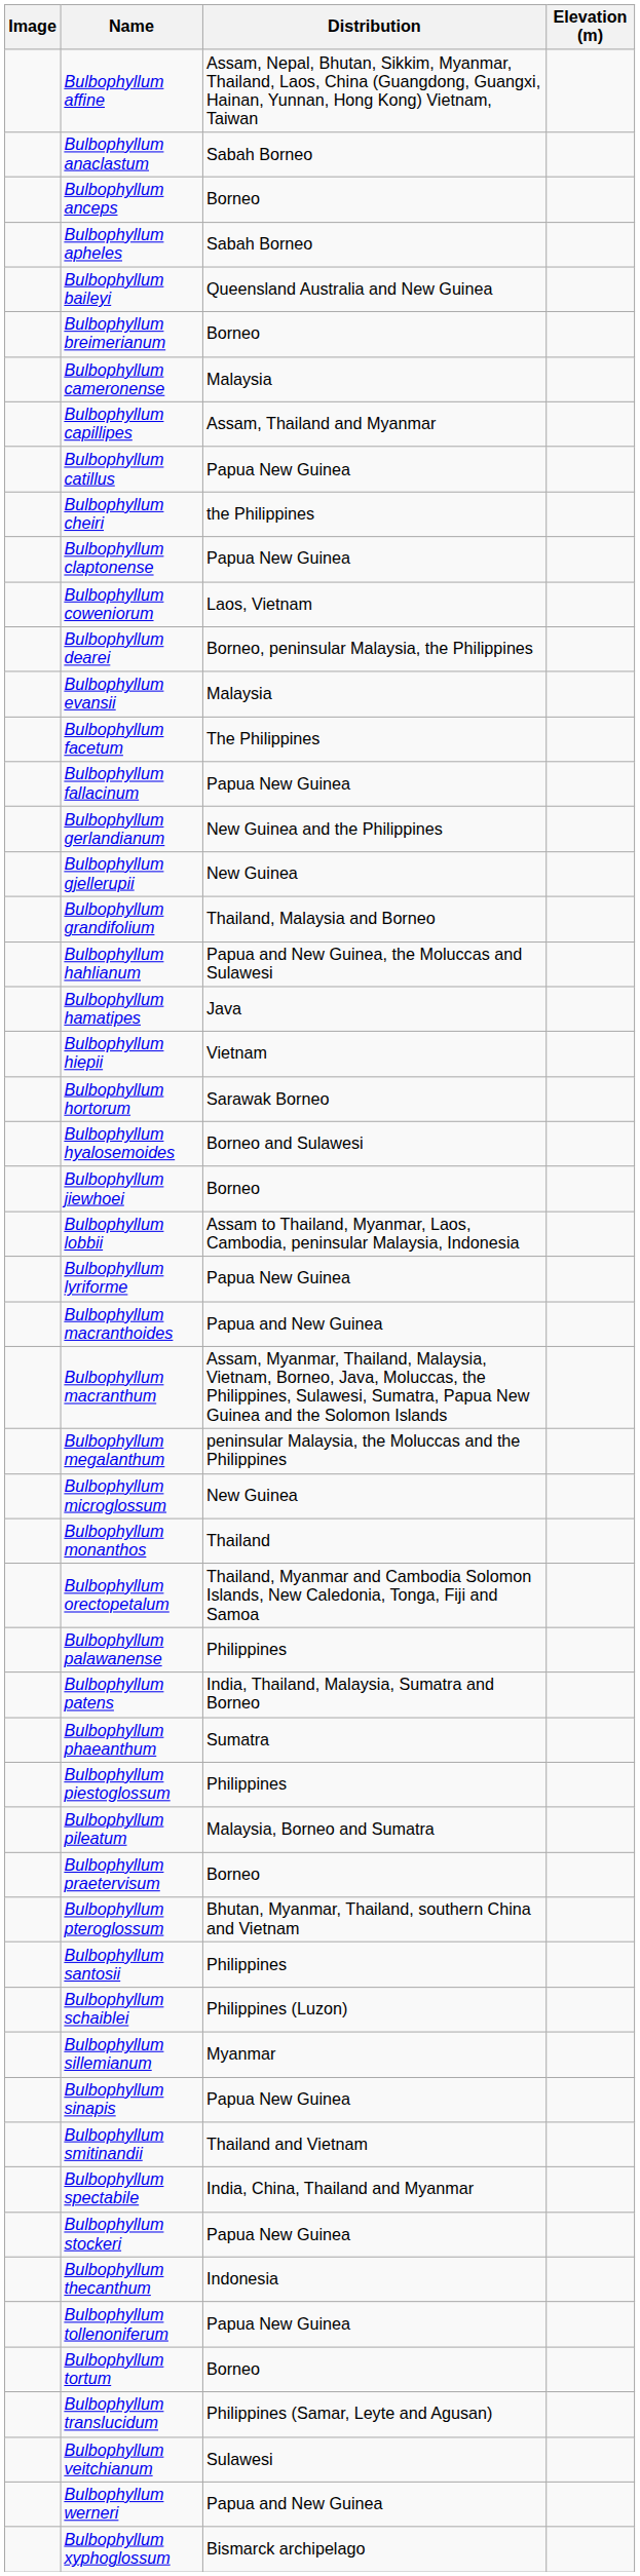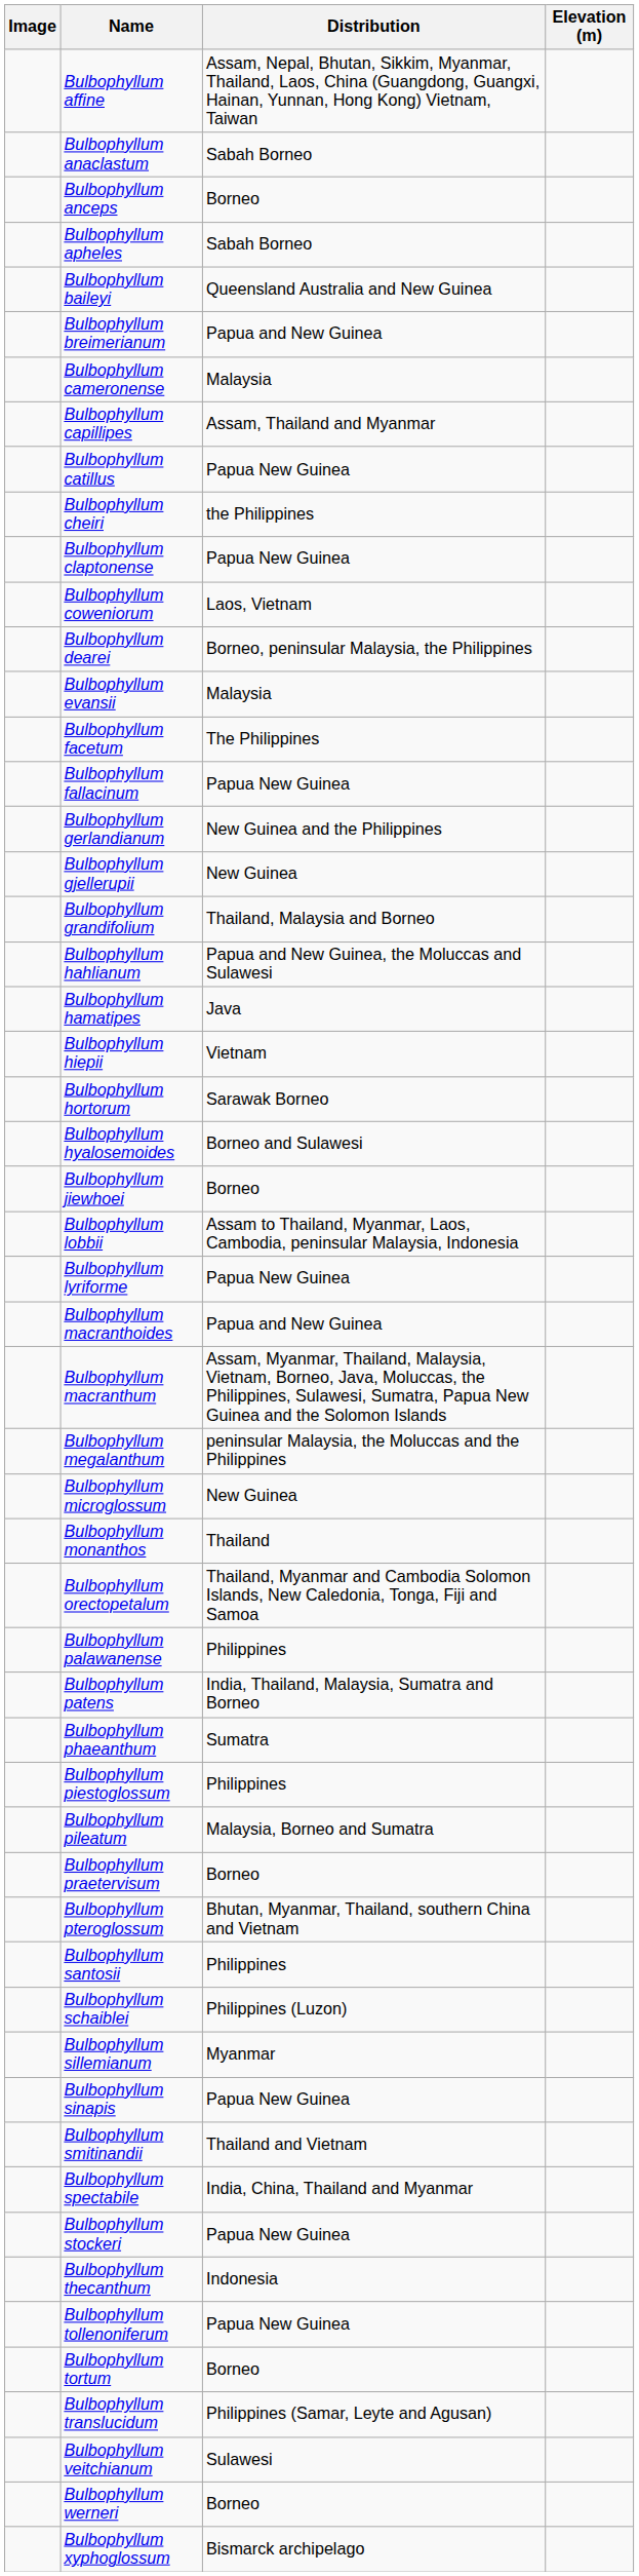Bulbophyllum breimerianum | Distribution: Borneo -> Papua and New Guinea
Bulbophyllum werneri | Distribution: Papua and New Guinea -> Borneo
